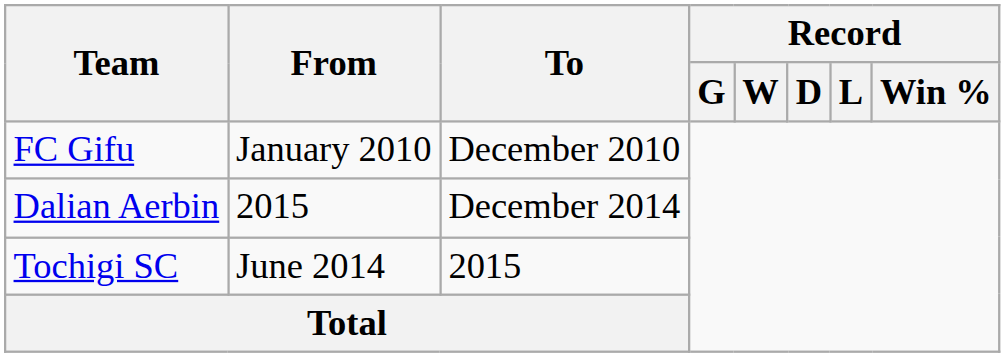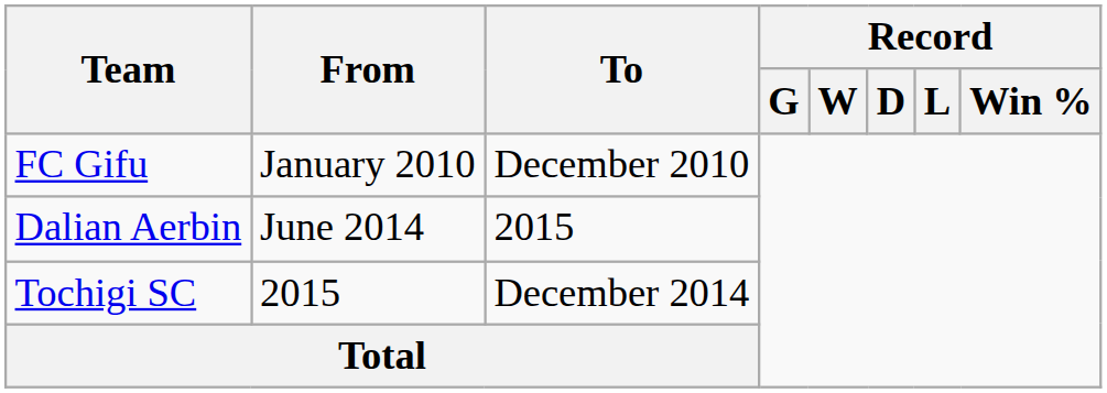Dalian Aerbin | From: 2015 -> June 2014
Dalian Aerbin | To: December 2014 -> 2015
Tochigi SC | From: June 2014 -> 2015
Tochigi SC | To: 2015 -> December 2014
